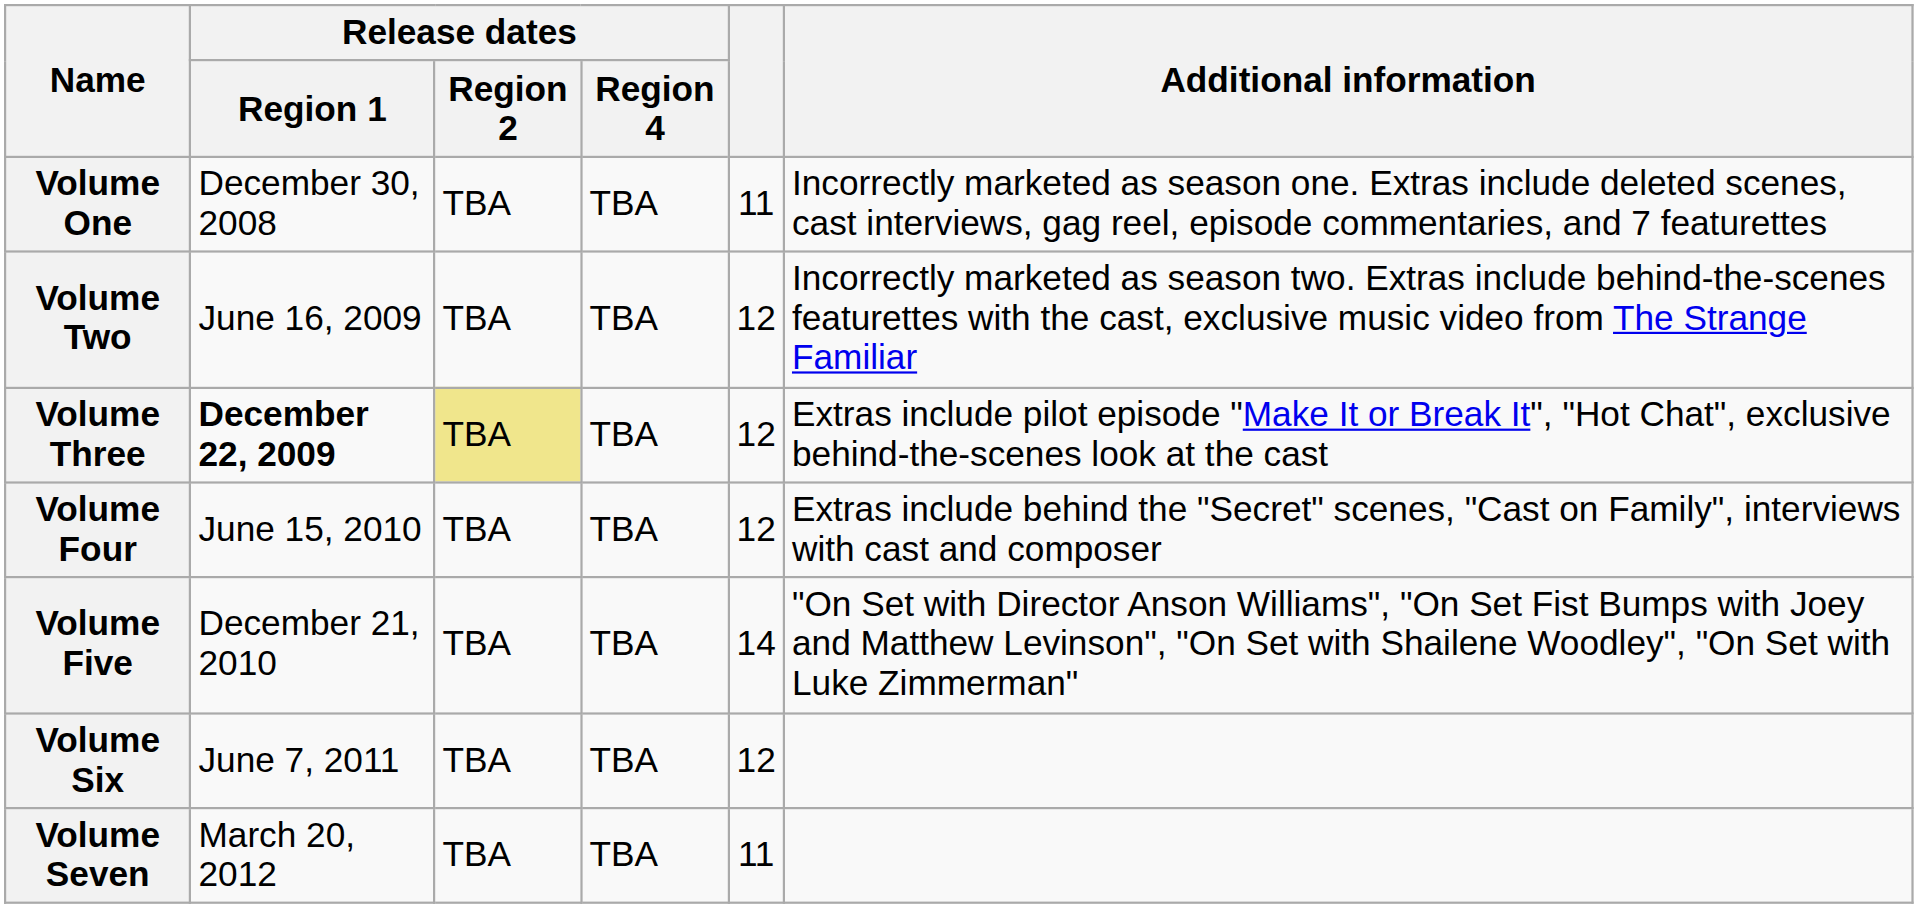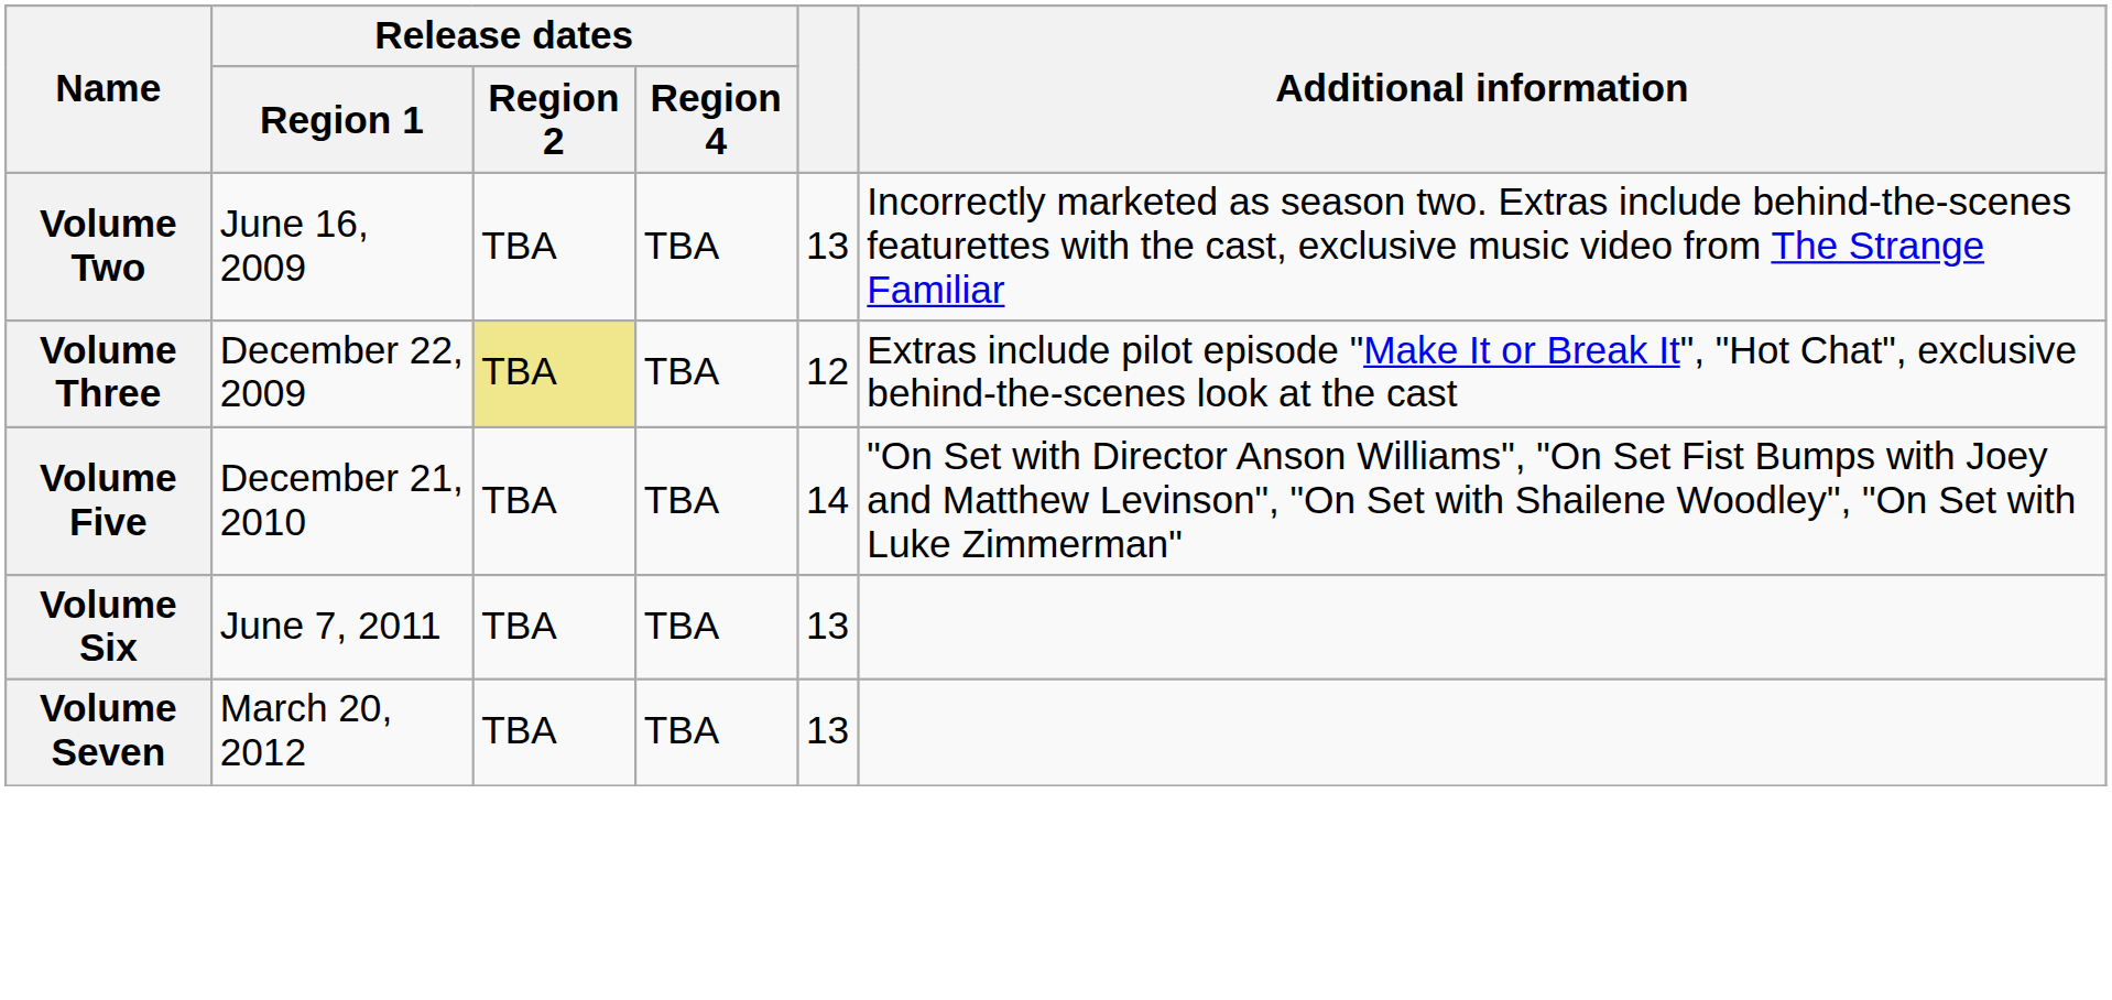- row: Volume One | December 30, 2008 | TBA | TBA | 11 | Incorrectly marketed as season one. Extras include deleted scenes, cast interviews, gag reel, episode commentaries, and 7 featurettes
Volume Two | column 5: 12 -> 13
Volume Three | Release dates / Region 1: bold -> normal
- row: Volume Four | June 15, 2010 | TBA | TBA | 12 | Extras include behind the "Secret" scenes, "Cast on Family", interviews with cast and composer
Volume Six | column 5: 12 -> 13
Volume Seven | column 5: 11 -> 13
